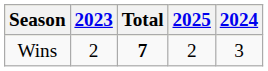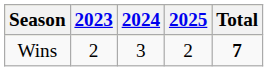columns swapped: 2024 <-> Total
